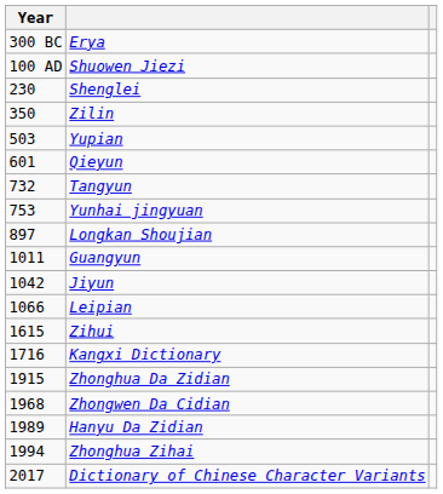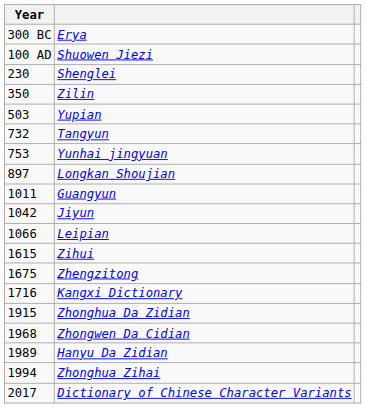- row: 601 | Qieyun
+ row: 1675 | Zhengzitong
